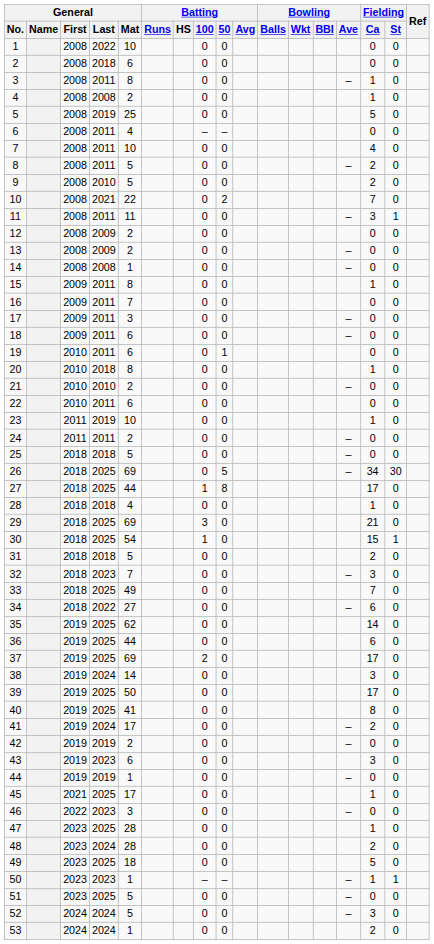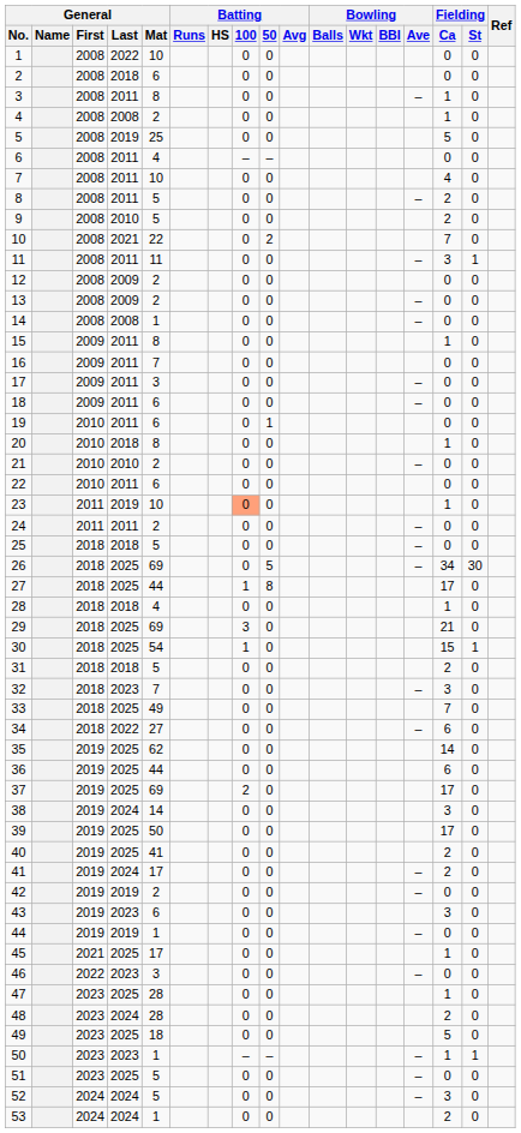23 | Batting / 100: no background -> lightsalmon background
40 | Fielding / Ca: 8 -> 2
